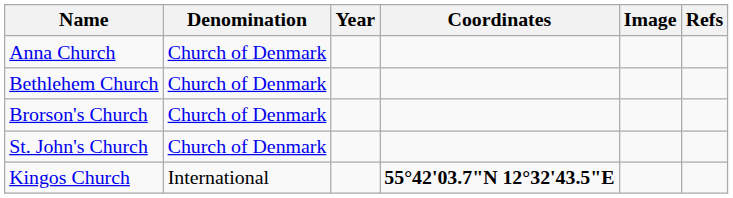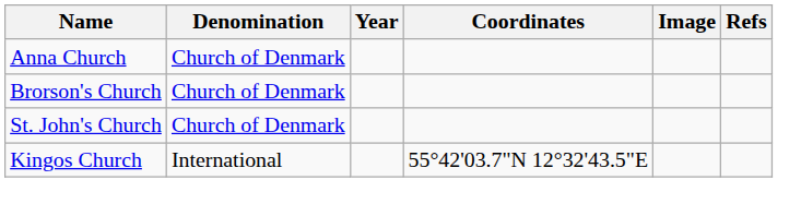- row: Bethlehem Church | Church of Denmark
Kingos Church | Coordinates: bold -> normal
